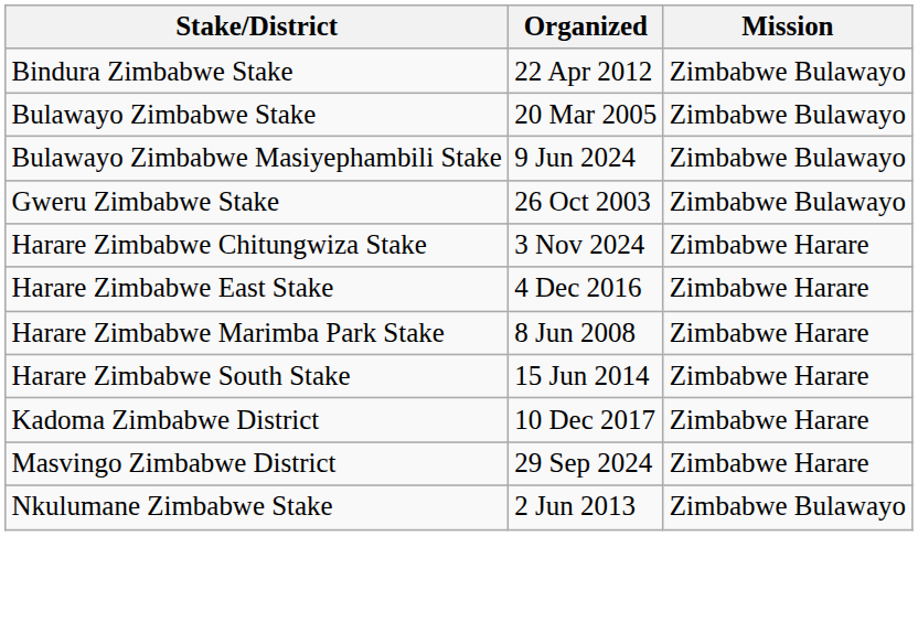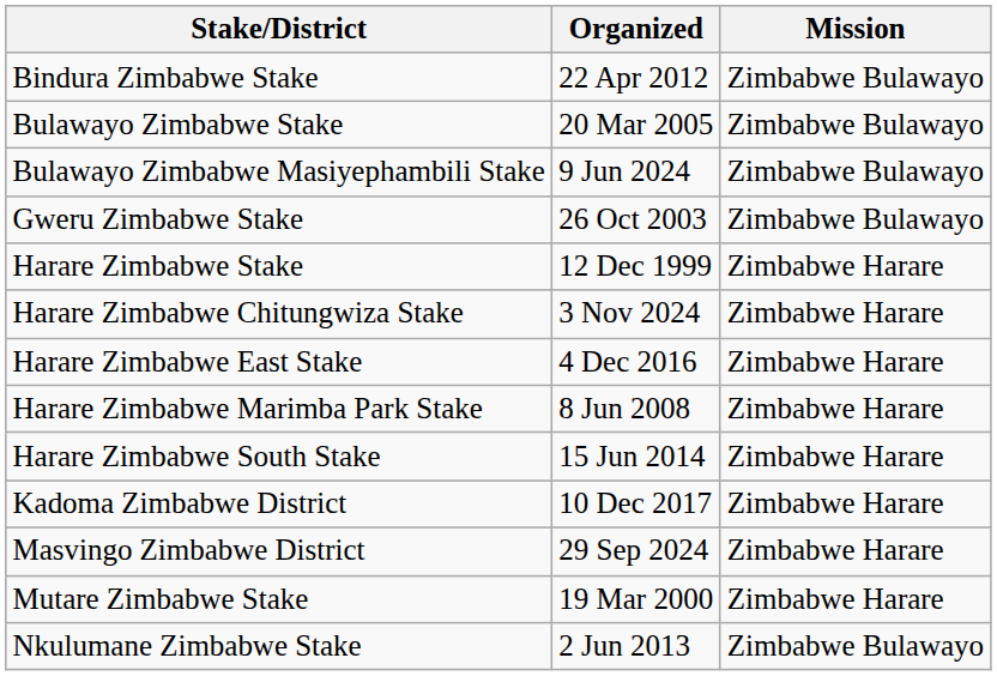+ row: Harare Zimbabwe Stake | 12 Dec 1999 | Zimbabwe Harare
+ row: Mutare Zimbabwe Stake | 19 Mar 2000 | Zimbabwe Harare
